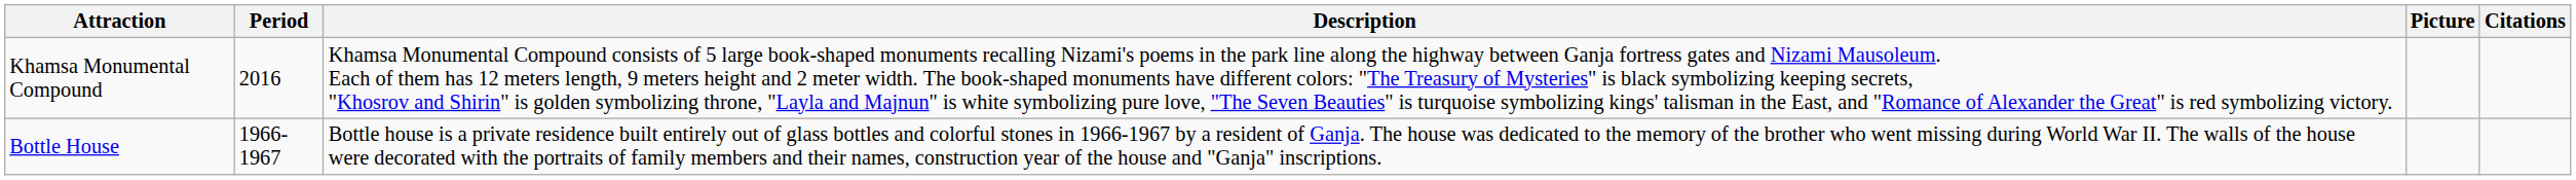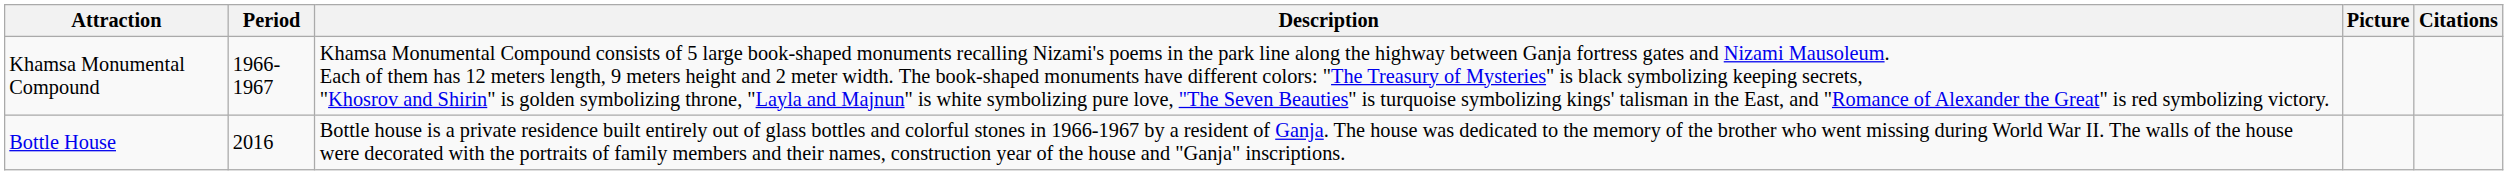Khamsa Monumental Compound | Period: 2016 -> 1966-1967
Bottle House | Period: 1966-1967 -> 2016
